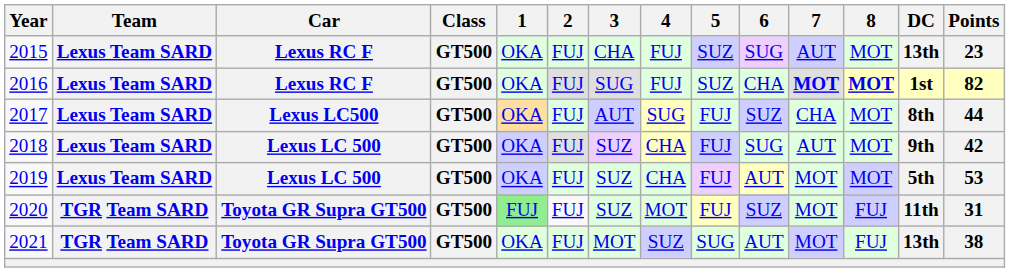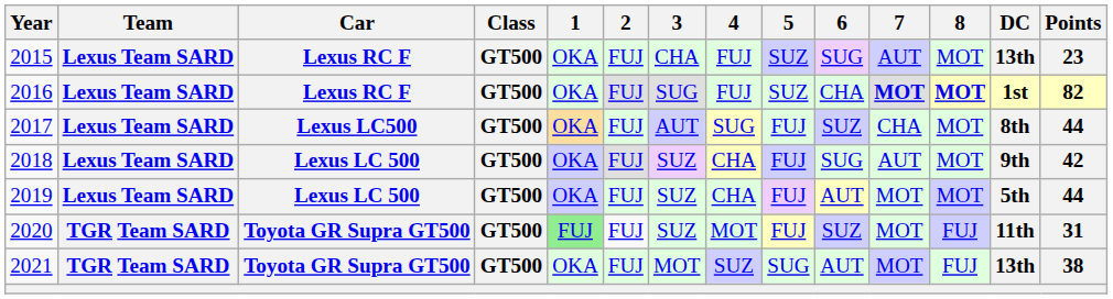2019 | Points: 53 -> 44
